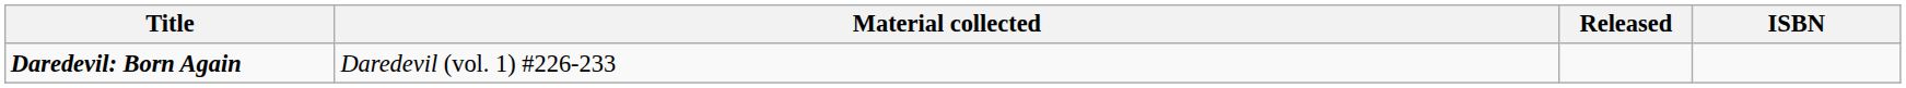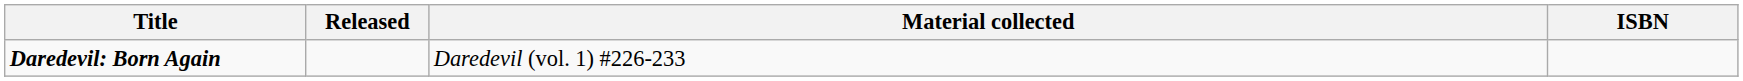columns swapped: Material collected <-> Released
